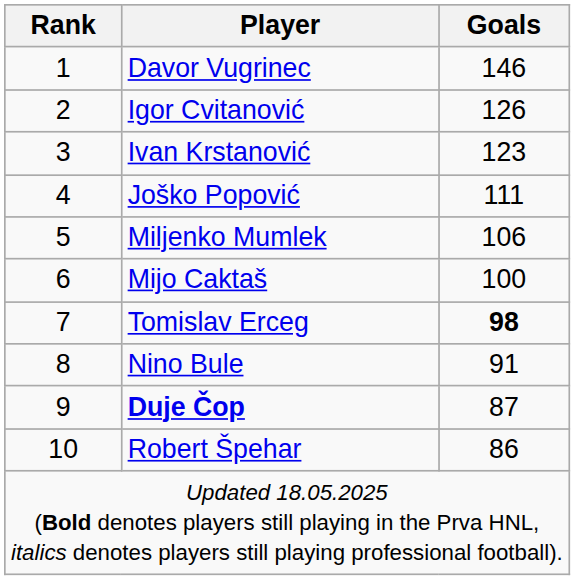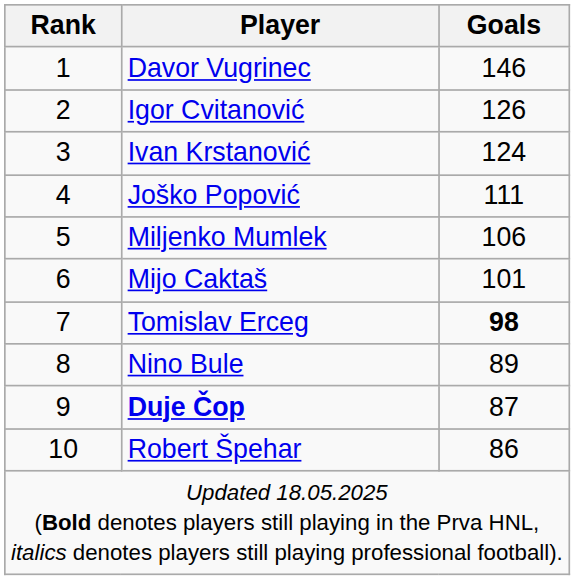Ivan Krstanović | Goals: 123 -> 124
Mijo Caktaš | Goals: 100 -> 101
Nino Bule | Goals: 91 -> 89
